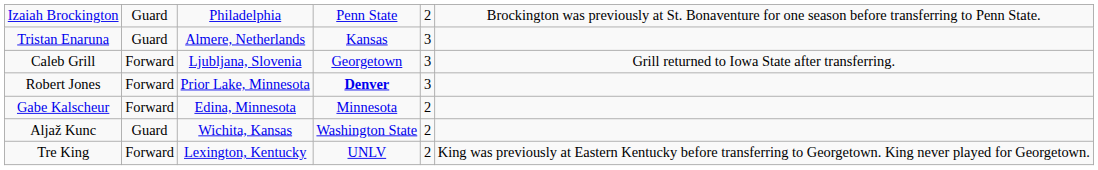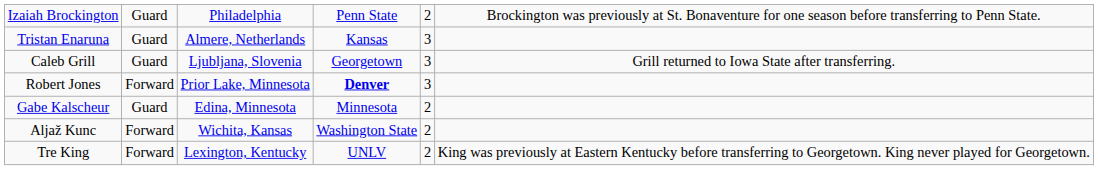Caleb Grill | column 2: Forward -> Guard
Gabe Kalscheur | column 2: Forward -> Guard
Aljaž Kunc | column 2: Guard -> Forward
